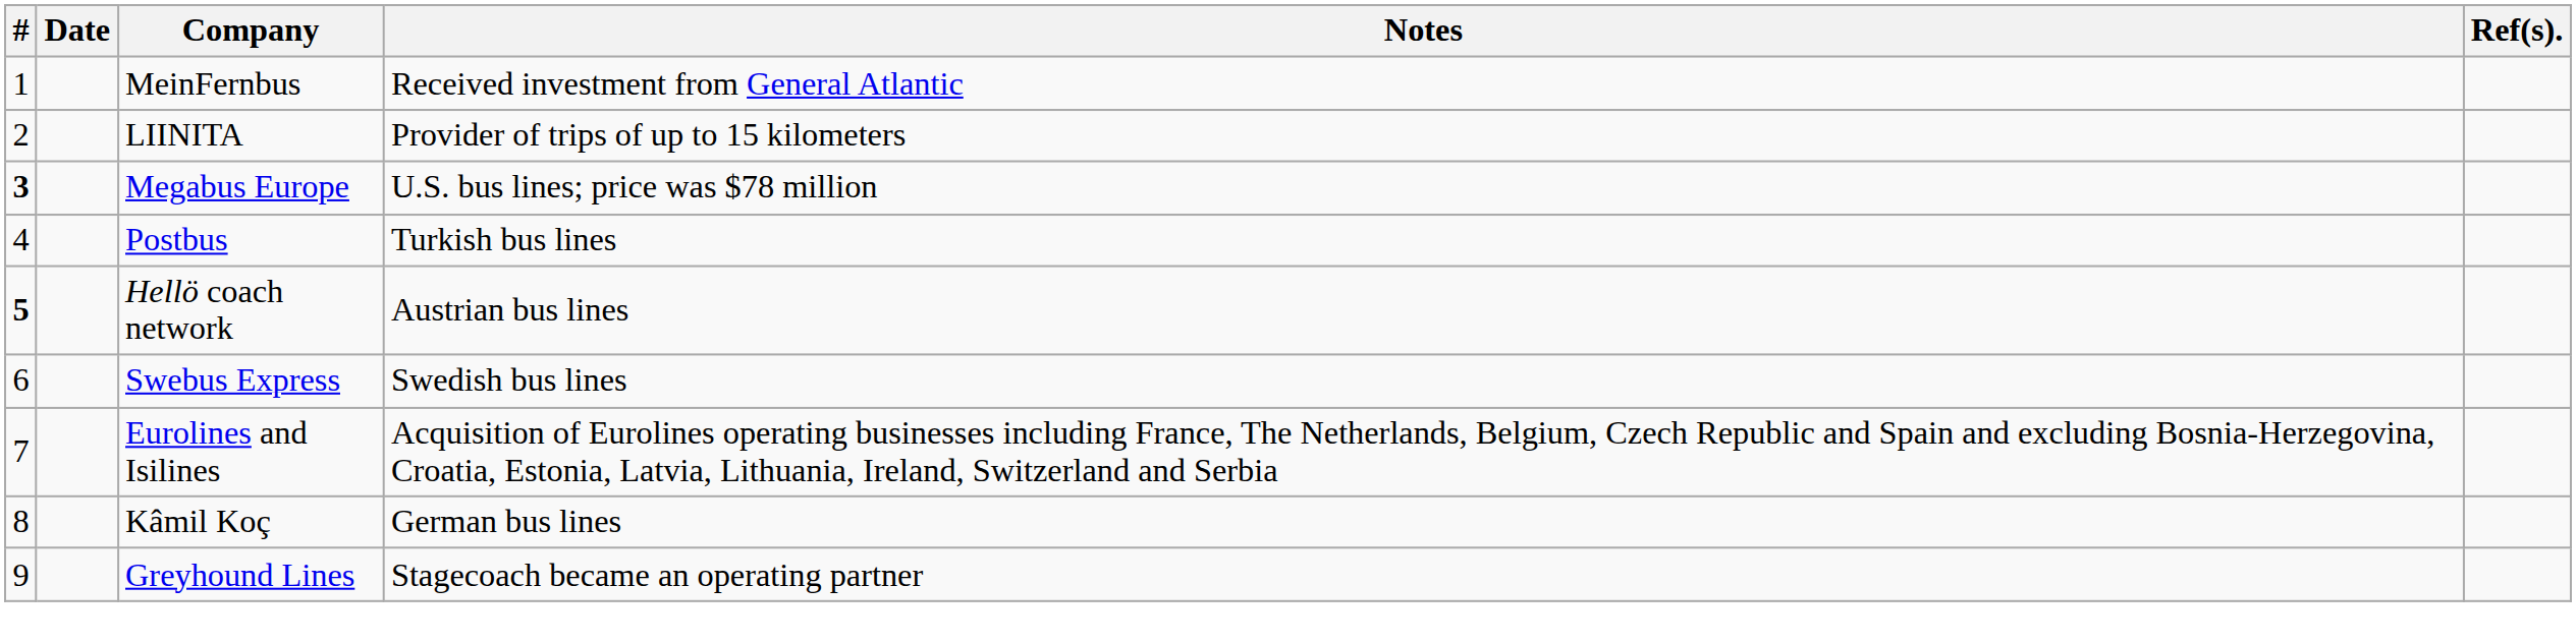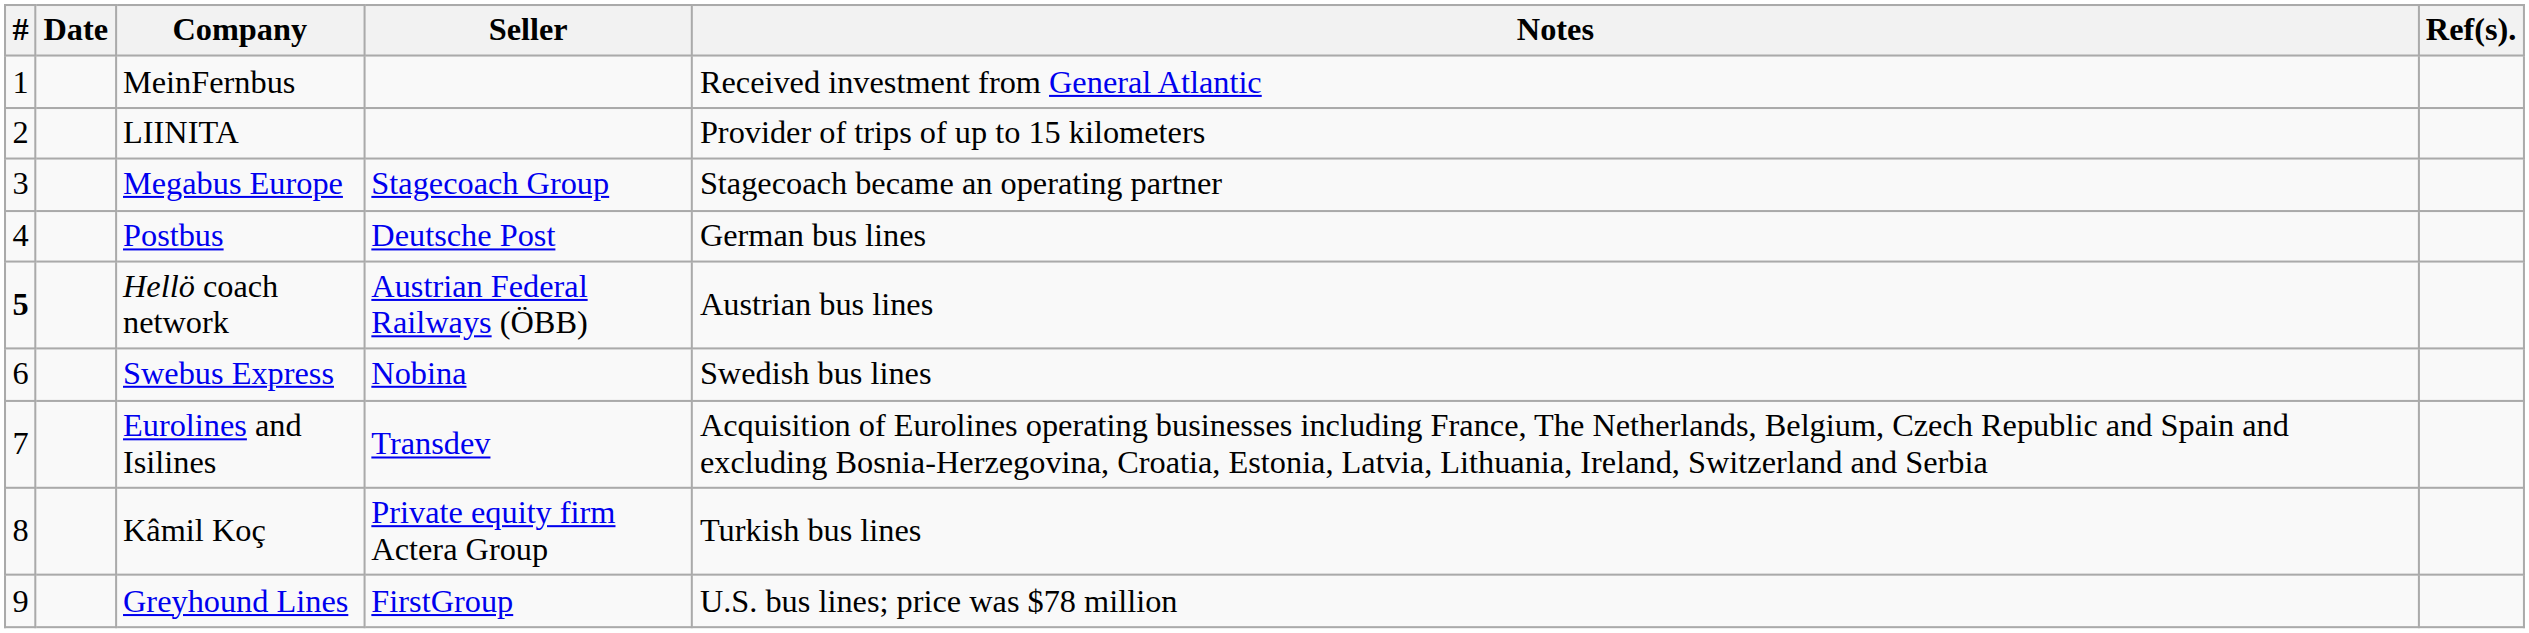+ column: Seller | Stagecoach Group | Deutsche Post | Austrian Federal Railways (ÖBB) | Nobina | Transdev | Private equity firm Actera Group | FirstGroup
Megabus Europe | #: bold -> normal
Megabus Europe | Notes: U.S. bus lines; price was $78 million -> Stagecoach became an operating partner
Postbus | Notes: Turkish bus lines -> German bus lines
Kâmil Koç | Notes: German bus lines -> Turkish bus lines
Greyhound Lines | Notes: Stagecoach became an operating partner -> U.S. bus lines; price was $78 million
